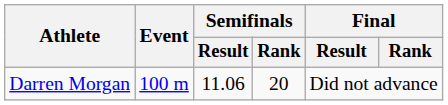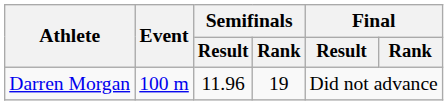Darren Morgan | Semifinals / Result: 11.06 -> 11.96
Darren Morgan | Semifinals / Rank: 20 -> 19
